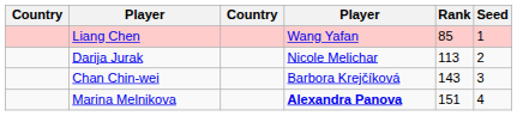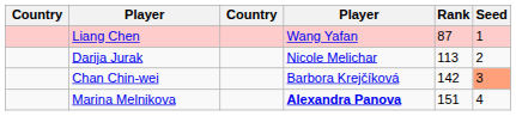Liang Chen | Rank: 85 -> 87
Chan Chin-wei | Rank: 143 -> 142
Chan Chin-wei | Seed: no background -> lightsalmon background
